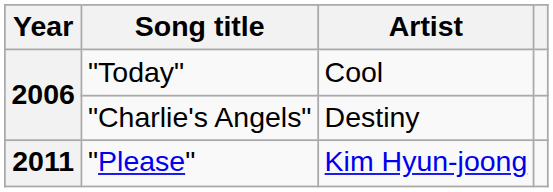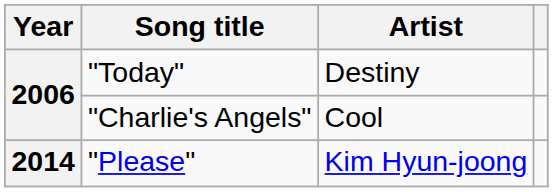"Today" | Artist: Cool -> Destiny
"Charlie's Angels" | Artist: Destiny -> Cool
"Please" | Year: 2011 -> 2014
